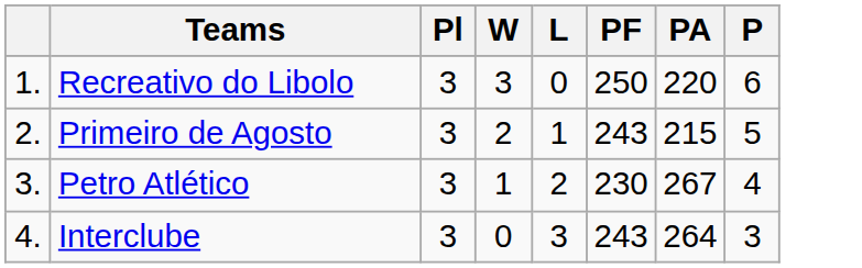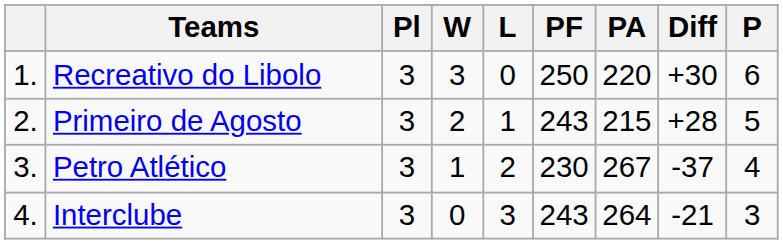+ column: Diff | +30 | +28 | -37 | -21
